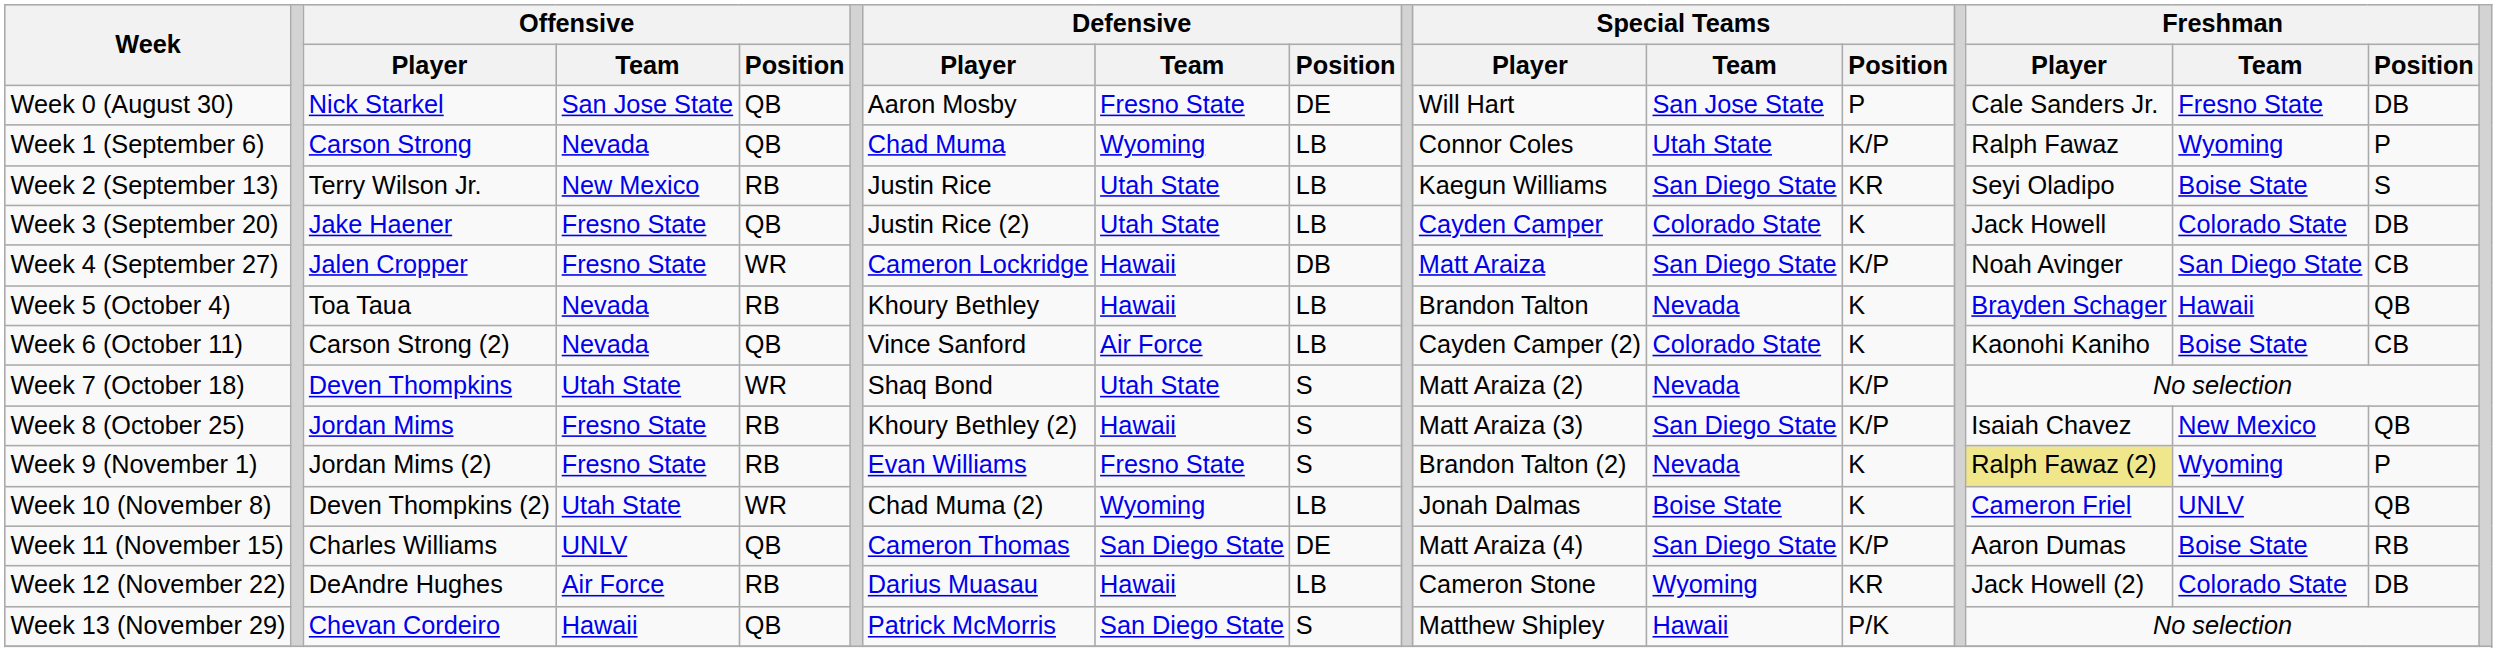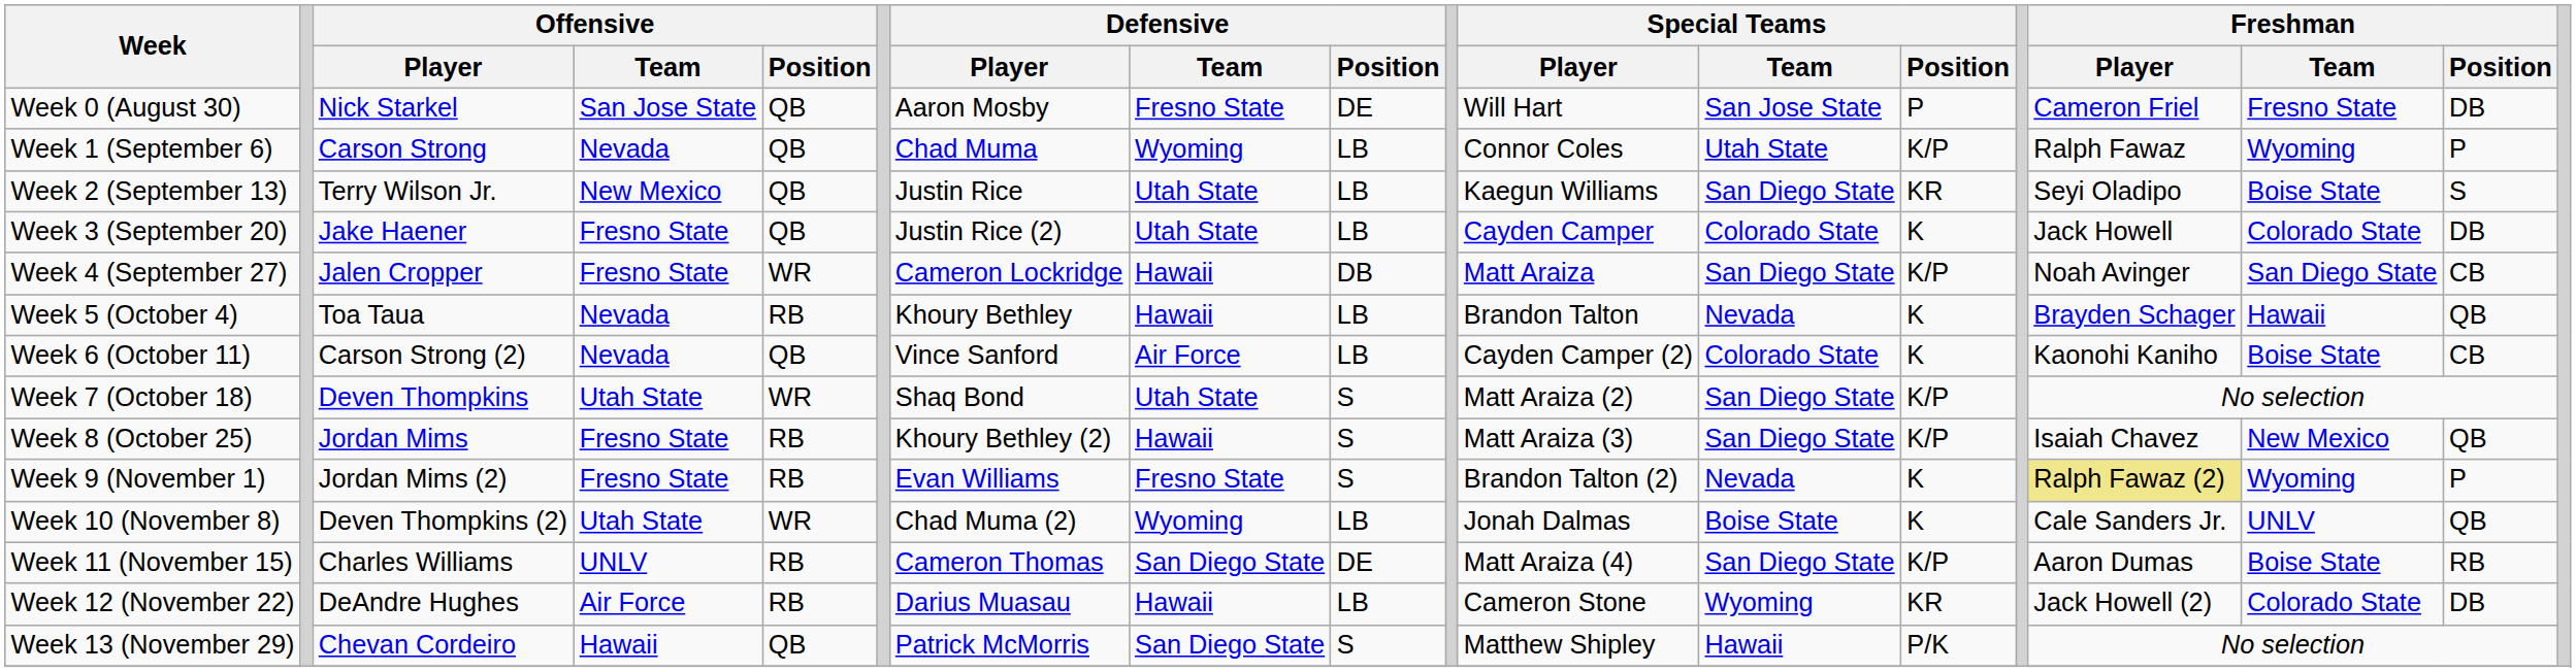Week 0 (August 30) | Freshman / Player: Cale Sanders Jr. -> Cameron Friel
Week 2 (September 13) | Offensive / Position: RB -> QB
Week 7 (October 18) | Special Teams / Team: Nevada -> San Diego State
Week 10 (November 8) | Freshman / Player: Cameron Friel -> Cale Sanders Jr.
Week 11 (November 15) | Offensive / Position: QB -> RB
